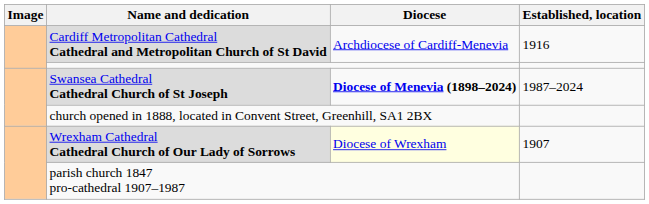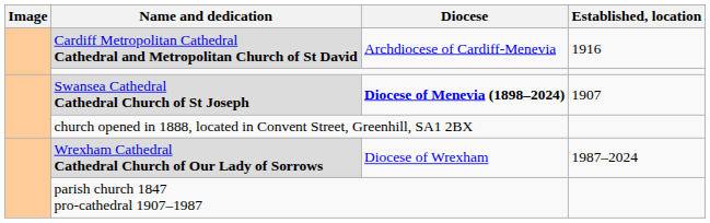Swansea Cathedral Cathedral Church of St Joseph | Established, location: 1987–2024 -> 1907
Wrexham Cathedral Cathedral Church of Our Lady of Sorrows | Diocese: lightyellow background -> no background
Wrexham Cathedral Cathedral Church of Our Lady of Sorrows | Established, location: 1907 -> 1987–2024
